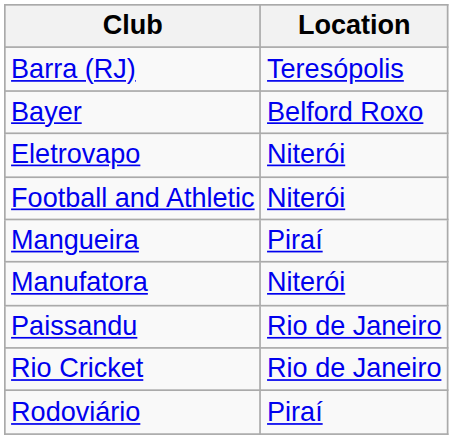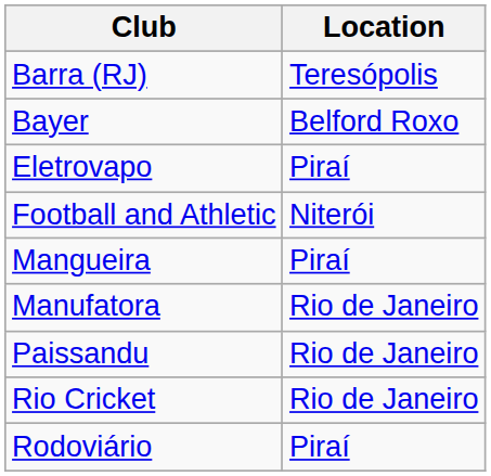Eletrovapo | Location: Niterói -> Piraí
Manufatora | Location: Niterói -> Rio de Janeiro
